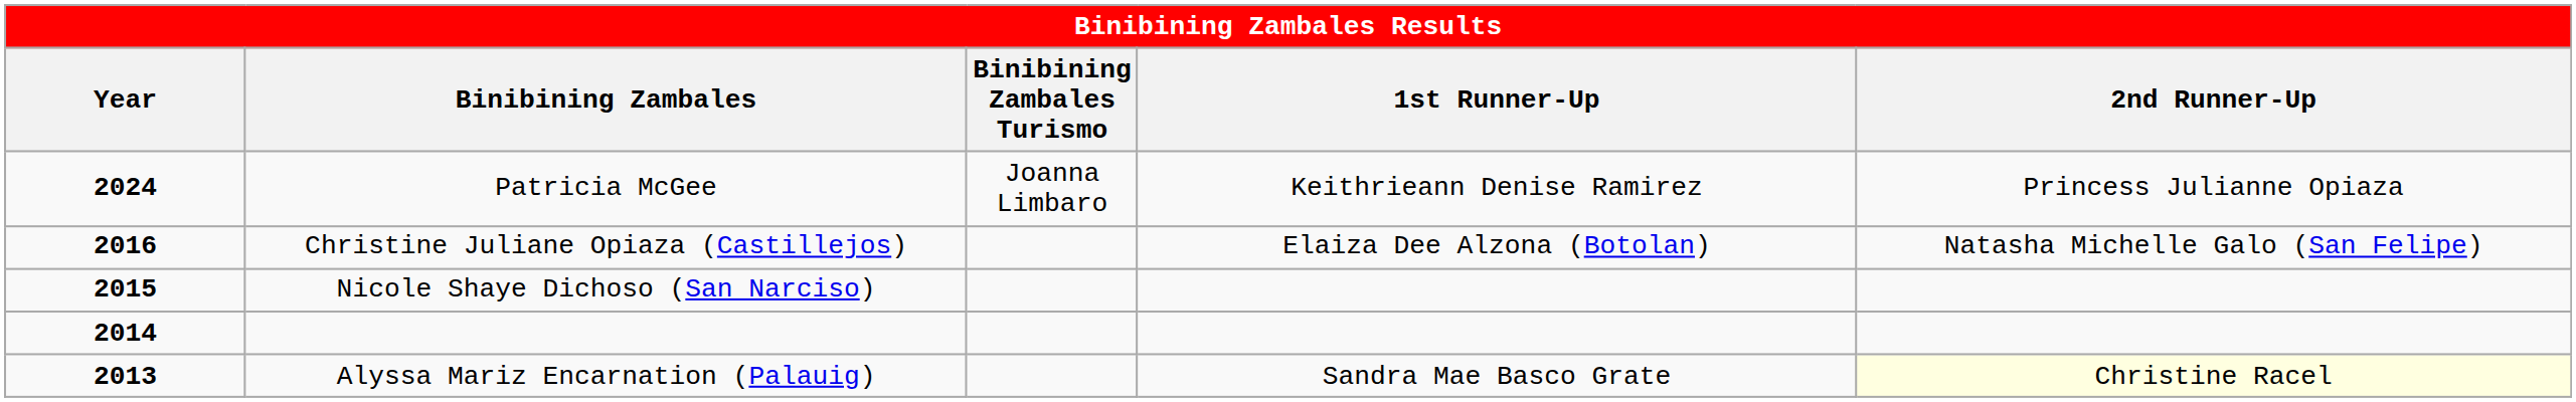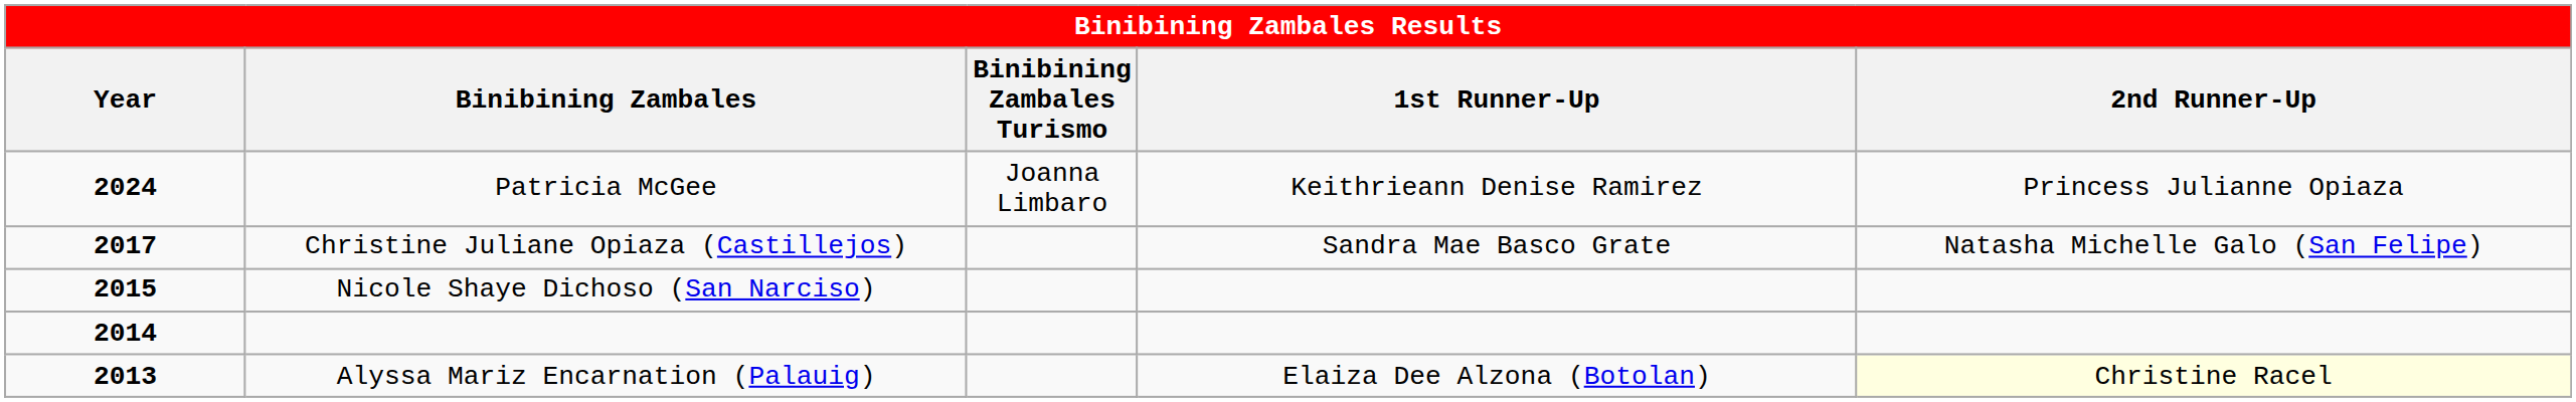Christine Juliane Opiaza (Castillejos) | Year: 2016 -> 2017
Christine Juliane Opiaza (Castillejos) | 1st Runner-Up: Elaiza Dee Alzona (Botolan) -> Sandra Mae Basco Grate
Alyssa Mariz Encarnation (Palauig) | 1st Runner-Up: Sandra Mae Basco Grate -> Elaiza Dee Alzona (Botolan)
